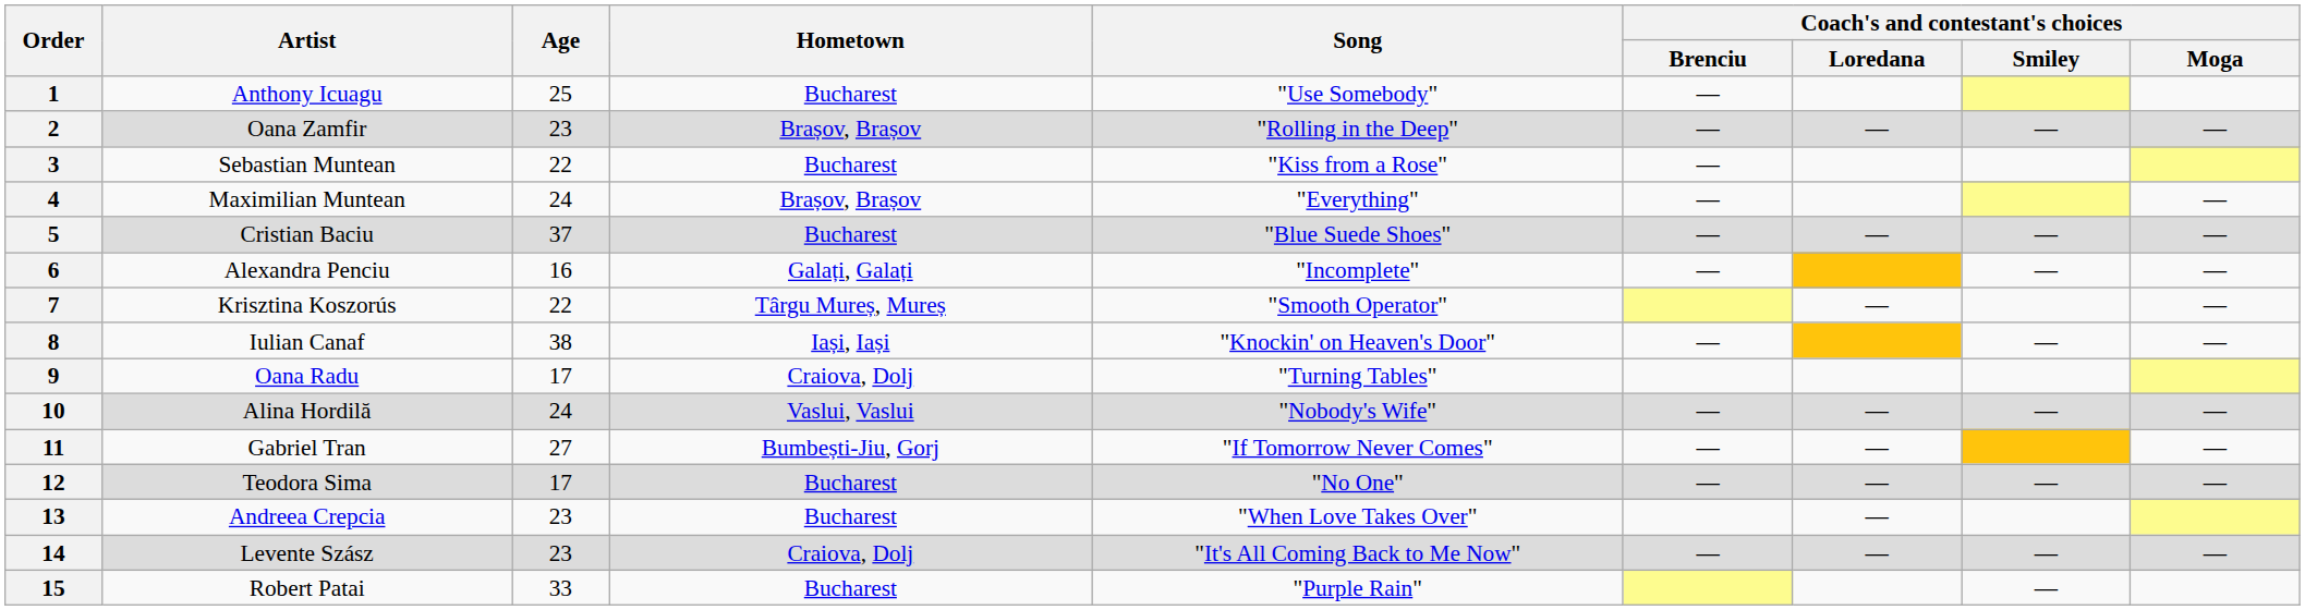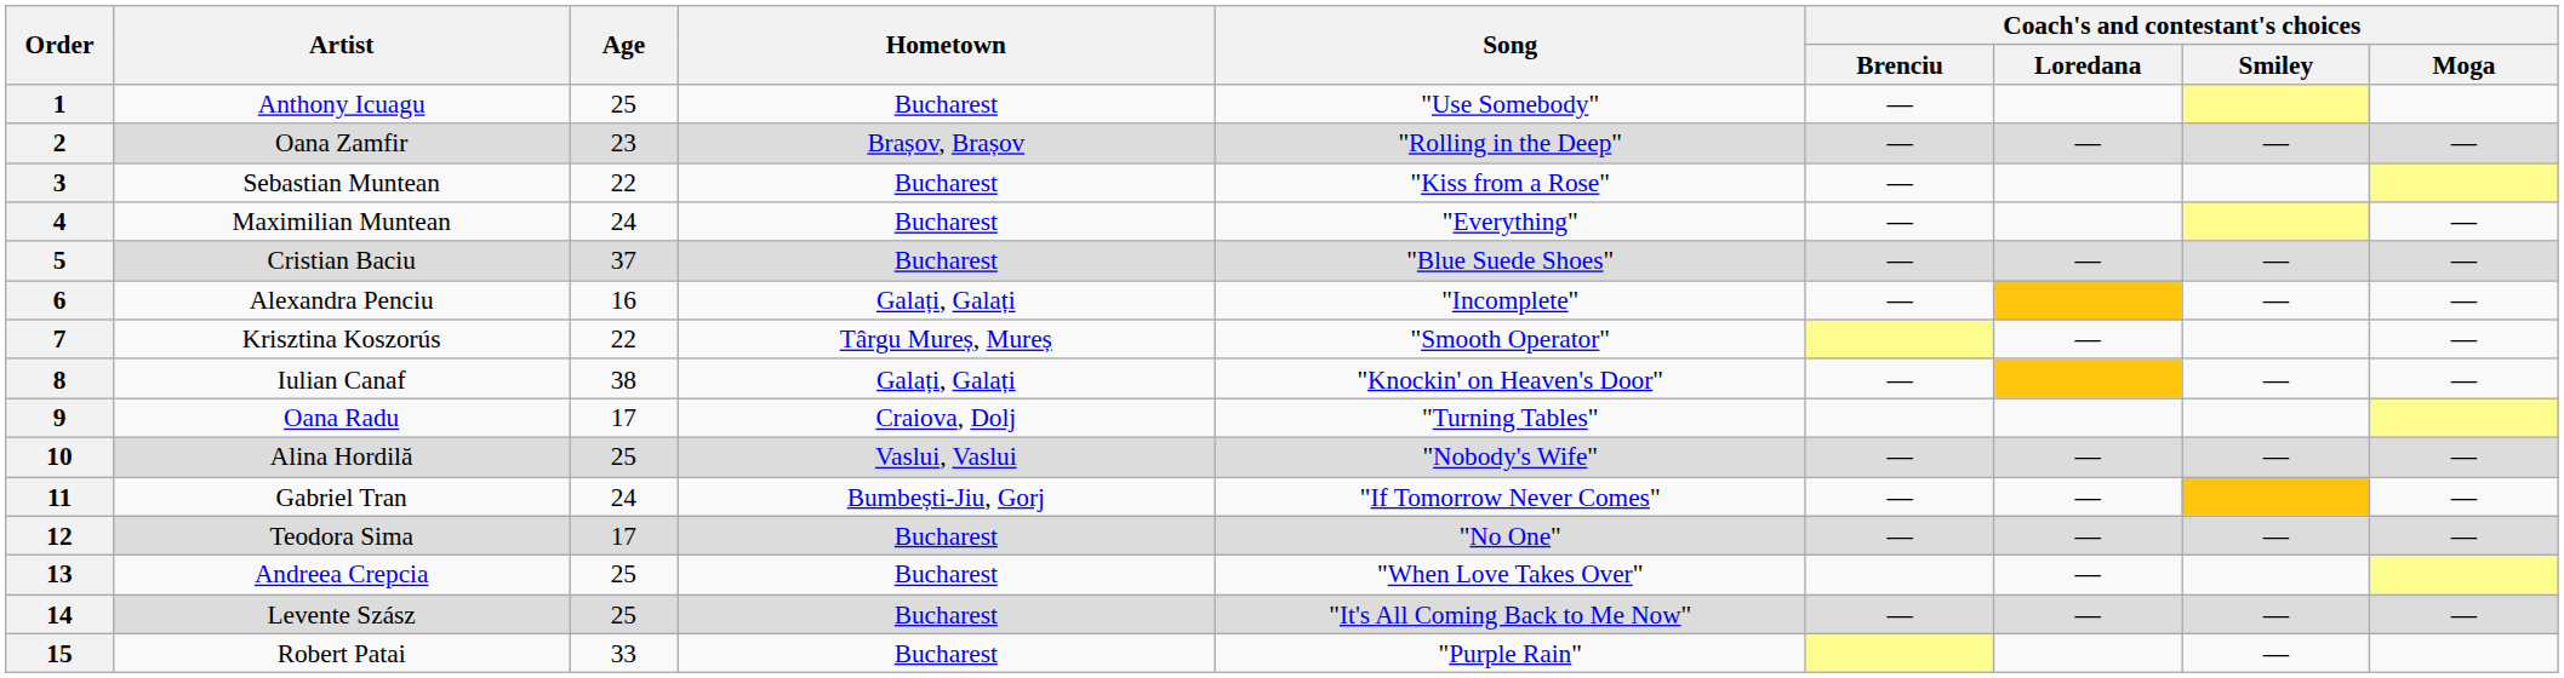4 | Hometown: Brașov, Brașov -> Bucharest
8 | Hometown: Iași, Iași -> Galați, Galați
10 | Age: 24 -> 25
11 | Age: 27 -> 24
13 | Age: 23 -> 25
14 | Age: 23 -> 25
14 | Hometown: Craiova, Dolj -> Bucharest
